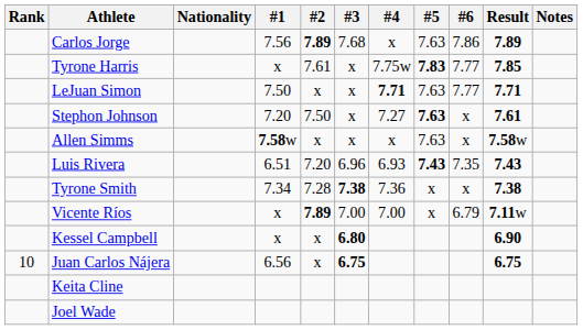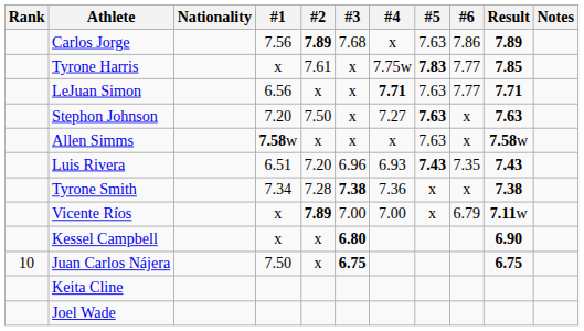LeJuan Simon | #1: 7.50 -> 6.56
Stephon Johnson | Result: 7.61 -> 7.63
Juan Carlos Nájera | #1: 6.56 -> 7.50
